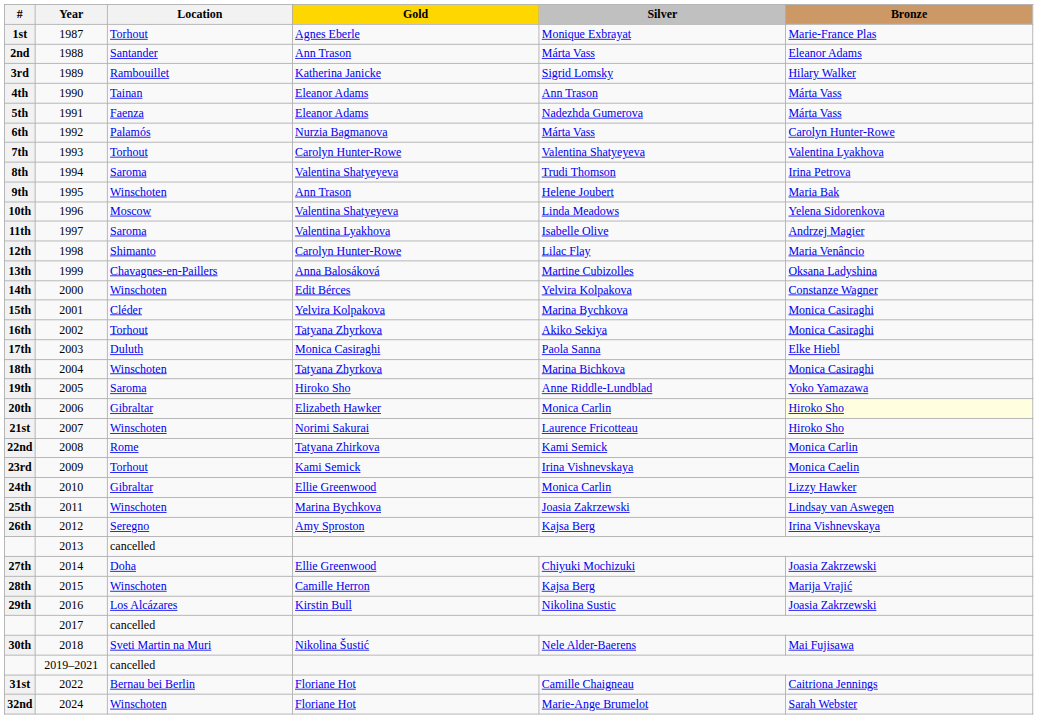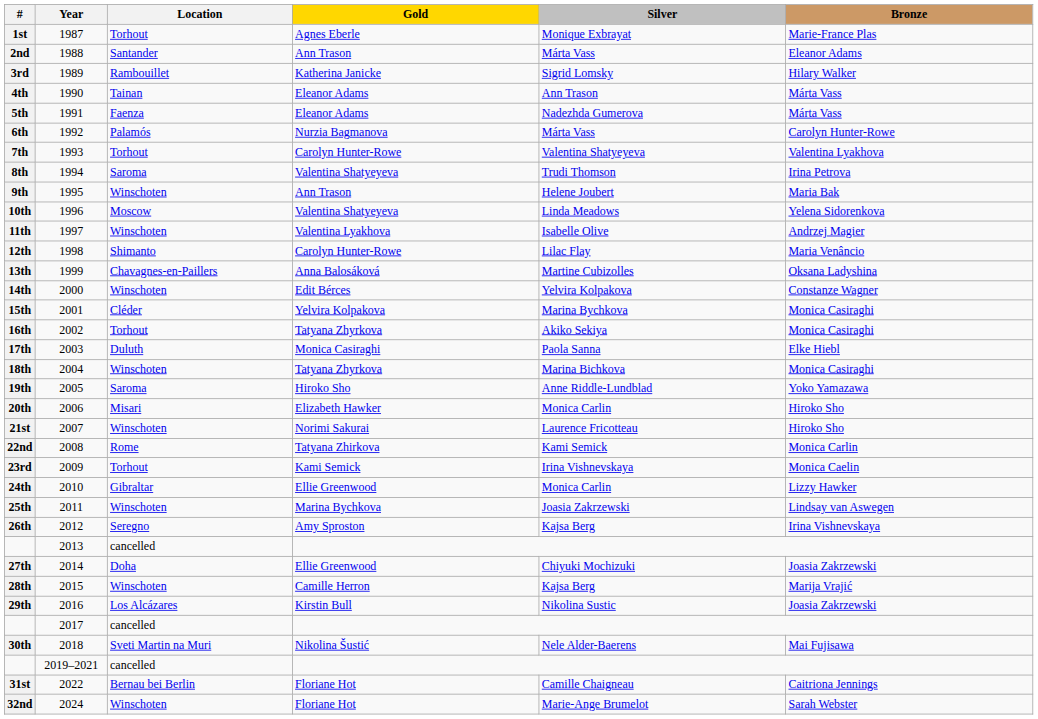11th | Location: Saroma -> Winschoten
20th | Location: Gibraltar -> Misari
20th | Bronze: lightyellow background -> no background
